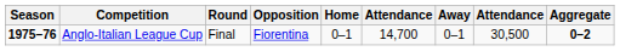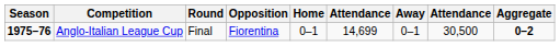Anglo-Italian League Cup | column 6: 14,700 -> 14,699
